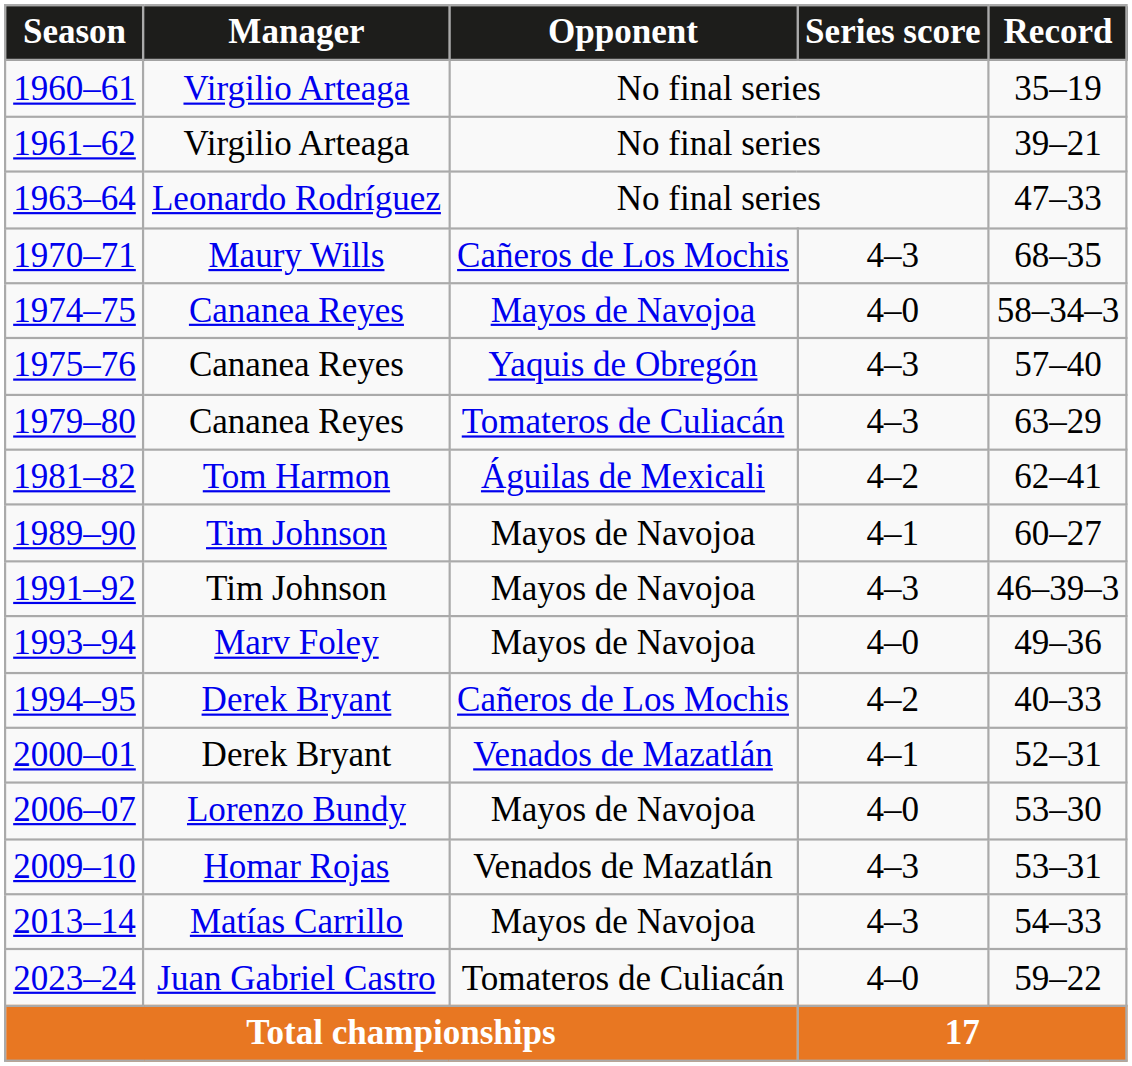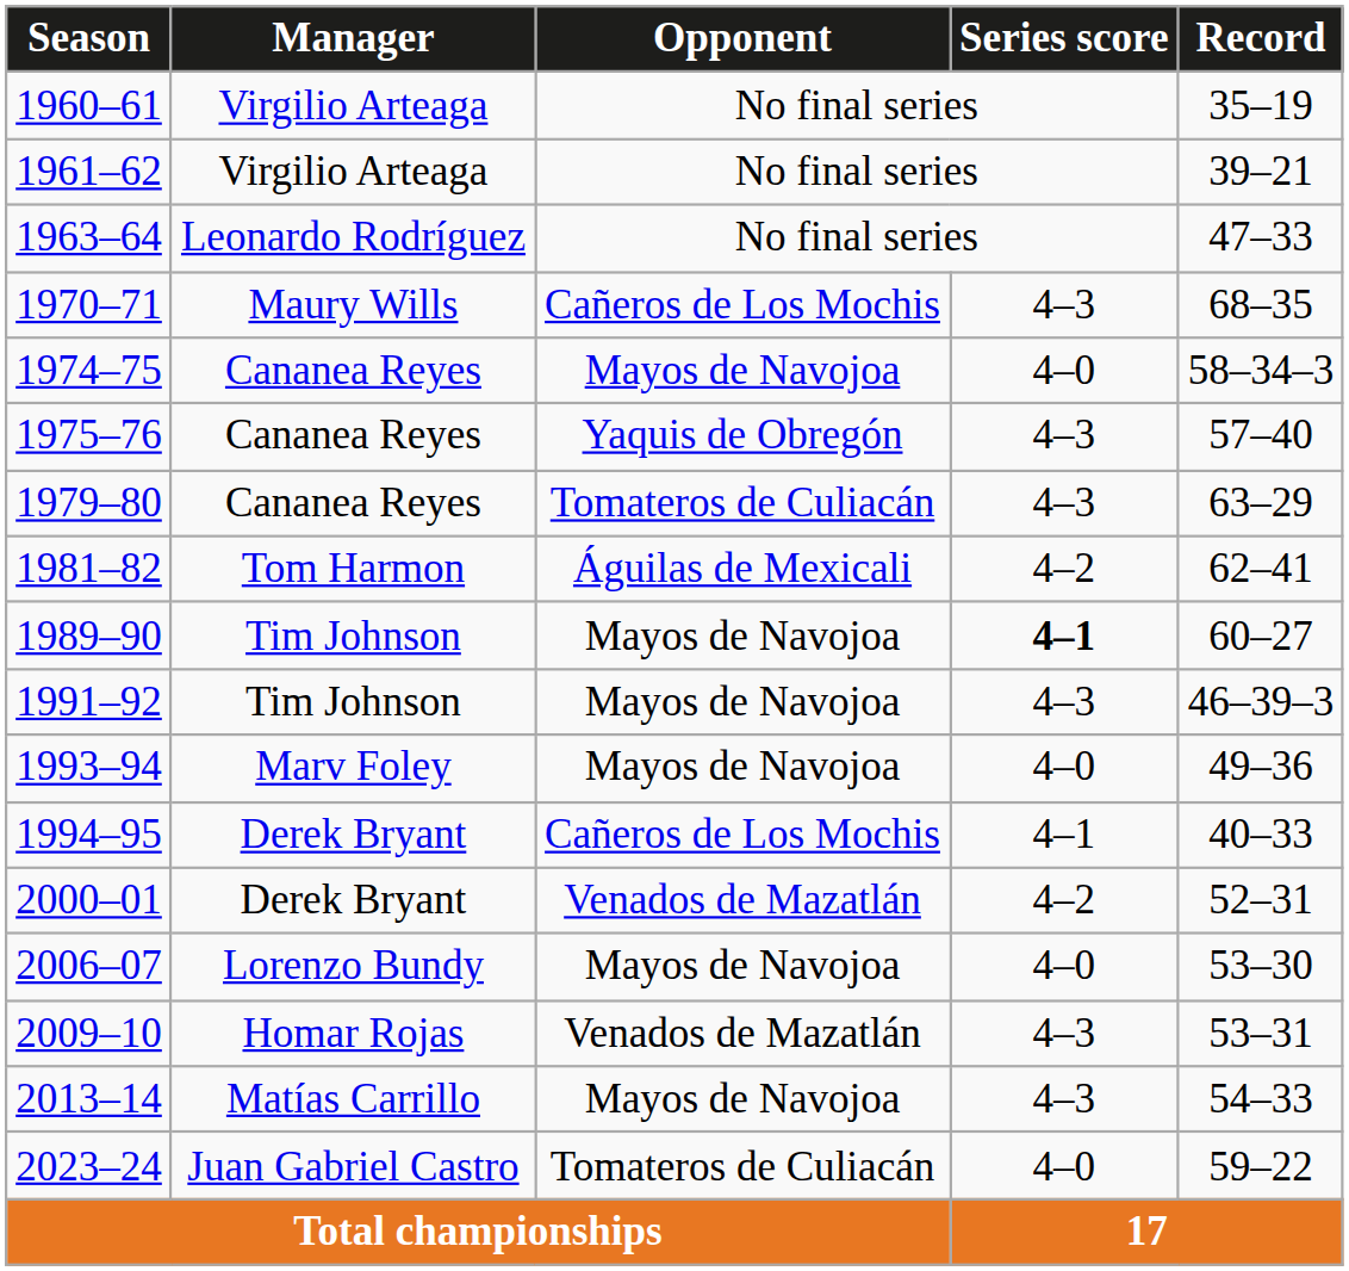1989–90 | Series score: normal -> bold
1994–95 | Series score: 4–2 -> 4–1
2000–01 | Series score: 4–1 -> 4–2
